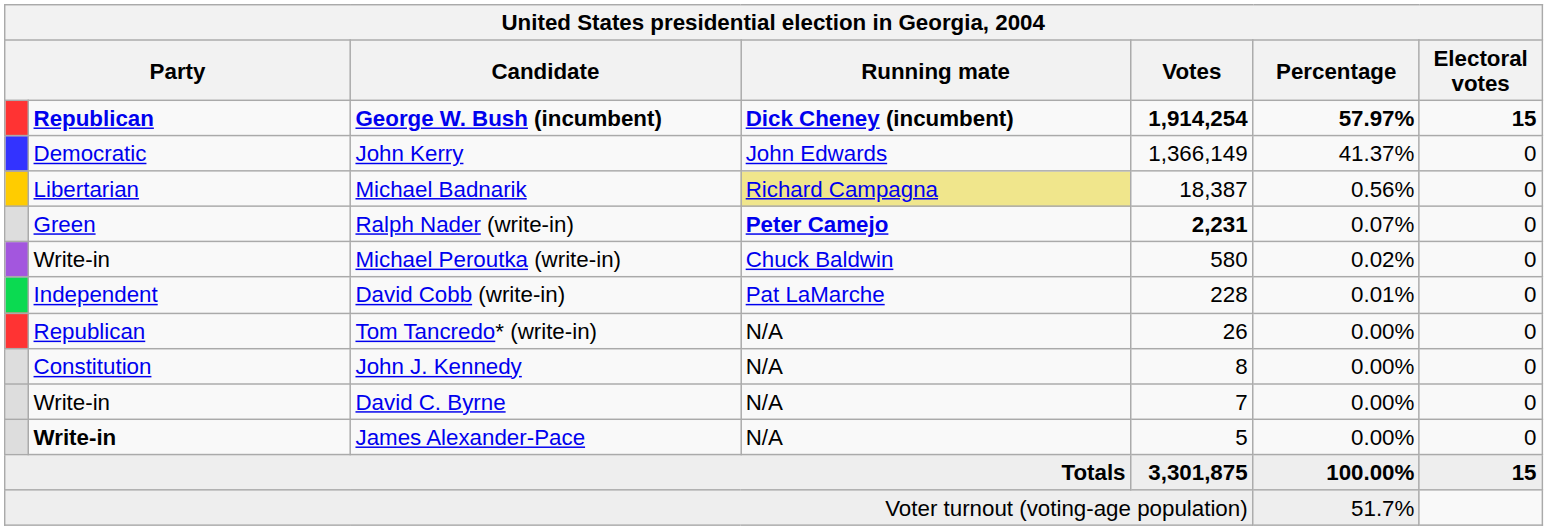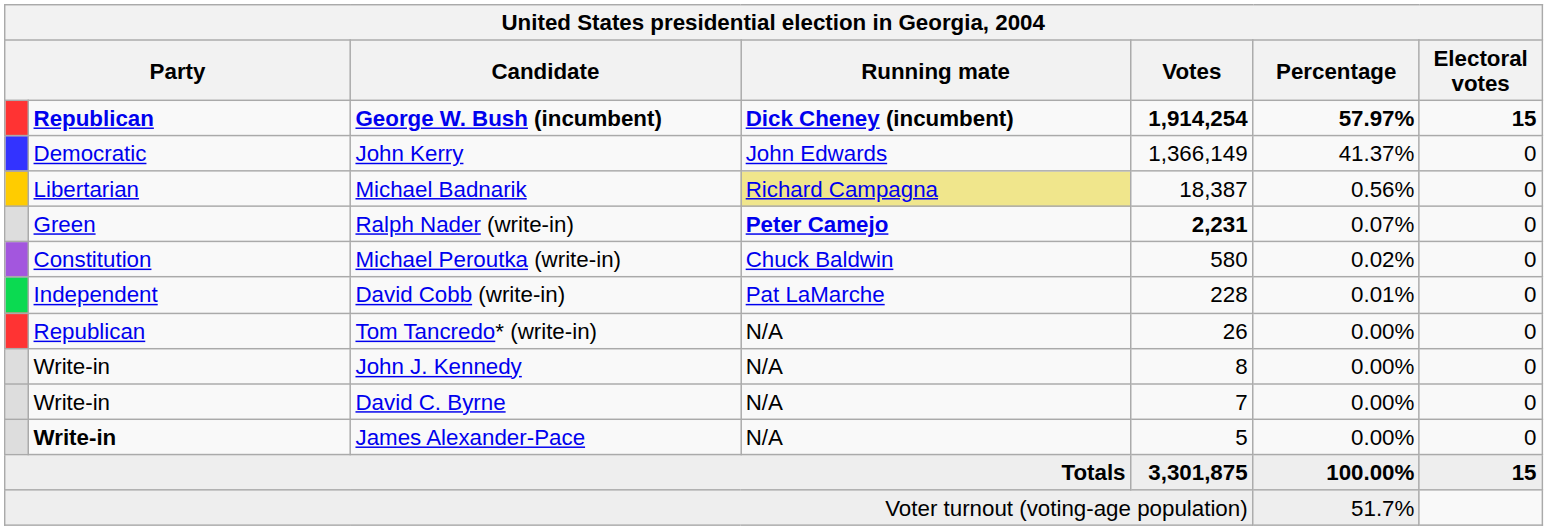Michael Peroutka (write-in) | column 2: Write-in -> Constitution
John J. Kennedy | column 2: Constitution -> Write-in
